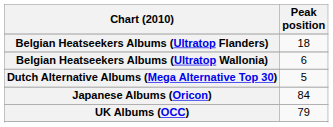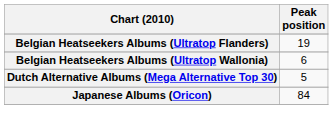Belgian Heatseekers Albums (Ultratop Flanders) | Peak position: 18 -> 19
- row: UK Albums (OCC) | 79
